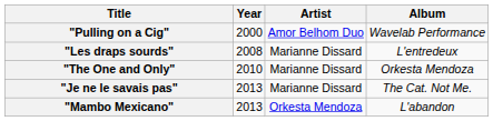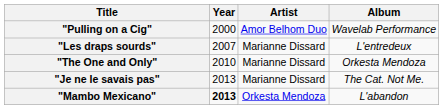"Les draps sourds" | Year: 2008 -> 2007
"Mambo Mexicano" | Year: normal -> bold
